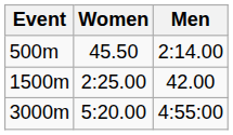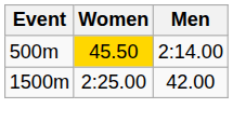500m | Women: no background -> gold background
- row: 3000m | 5:20.00 | 4:55:00
